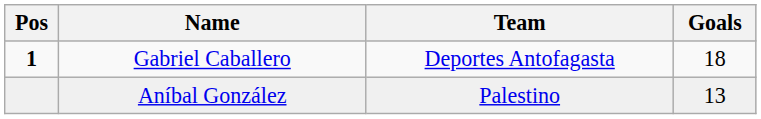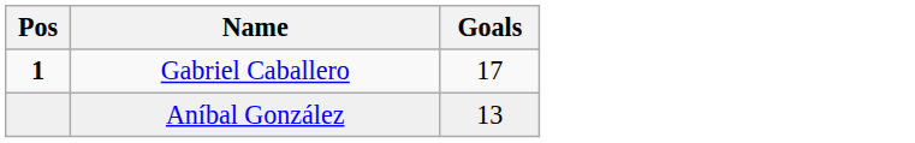- column: Team | Deportes Antofagasta | Palestino
Gabriel Caballero | Goals: 18 -> 17
